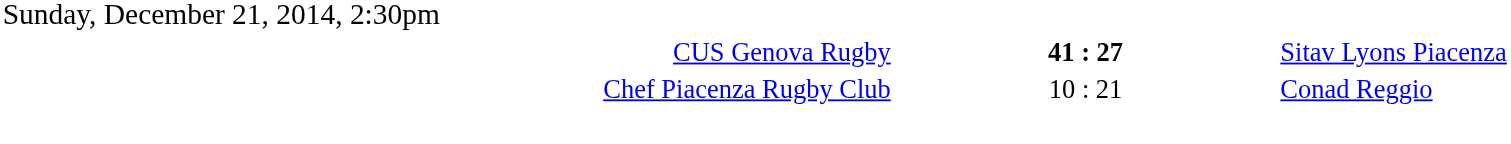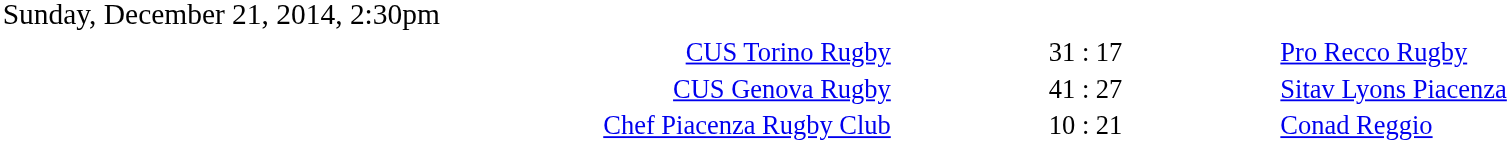+ row: CUS Torino Rugby | 31 : 17 | Pro Recco Rugby
CUS Genova Rugby | column 2: bold -> normal
